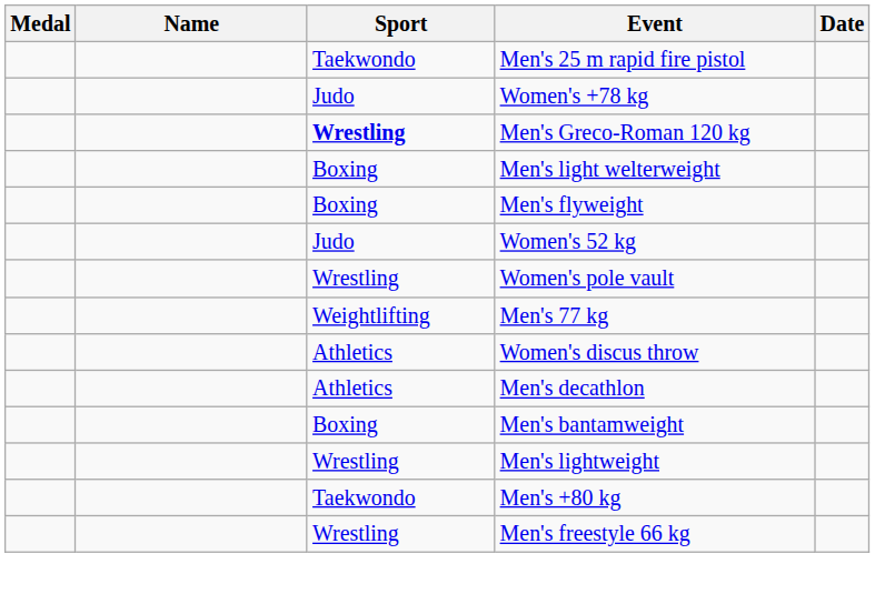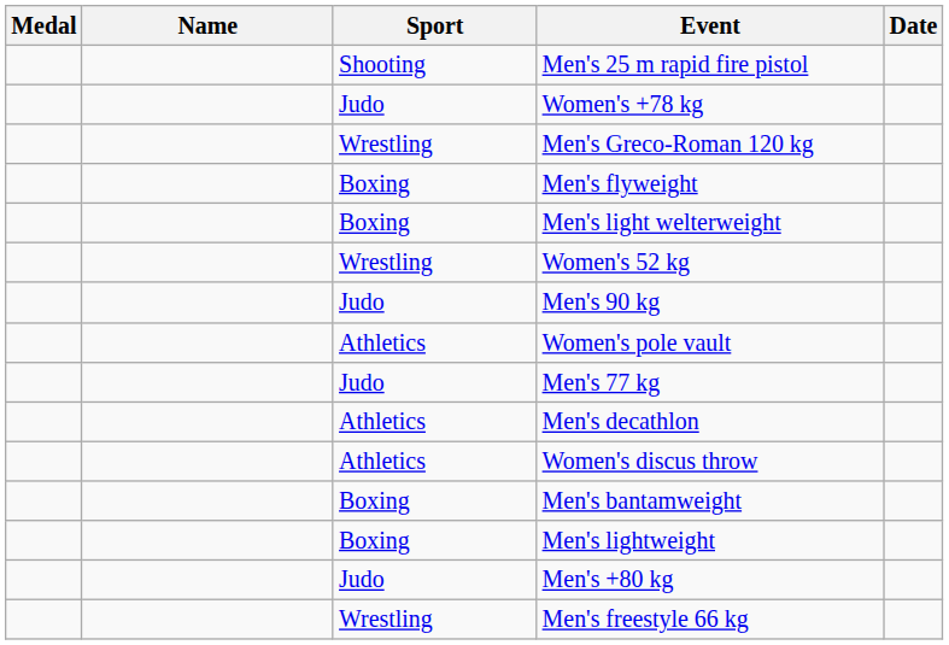Men's 25 m rapid fire pistol | Sport: Taekwondo -> Shooting
Men's Greco-Roman 120 kg | Sport: bold -> normal
rows swapped: Men's light welterweight <-> Men's flyweight
Women's 52 kg | Sport: Judo -> Wrestling
+ row: Judo | Men's 90 kg
Women's pole vault | Sport: Wrestling -> Athletics
Men's 77 kg | Sport: Weightlifting -> Judo
rows swapped: Women's discus throw <-> Men's decathlon
Men's lightweight | Sport: Wrestling -> Boxing
Men's +80 kg | Sport: Taekwondo -> Judo
